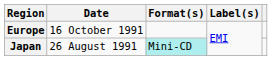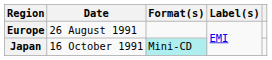Europe | Date: 16 October 1991 -> 26 August 1991
Japan | Date: 26 August 1991 -> 16 October 1991
